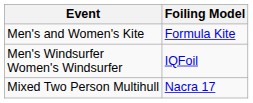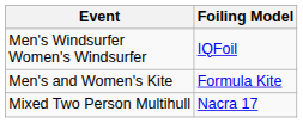rows swapped: Men's Windsurfer Women's Windsurfer <-> Men's and Women's Kite
